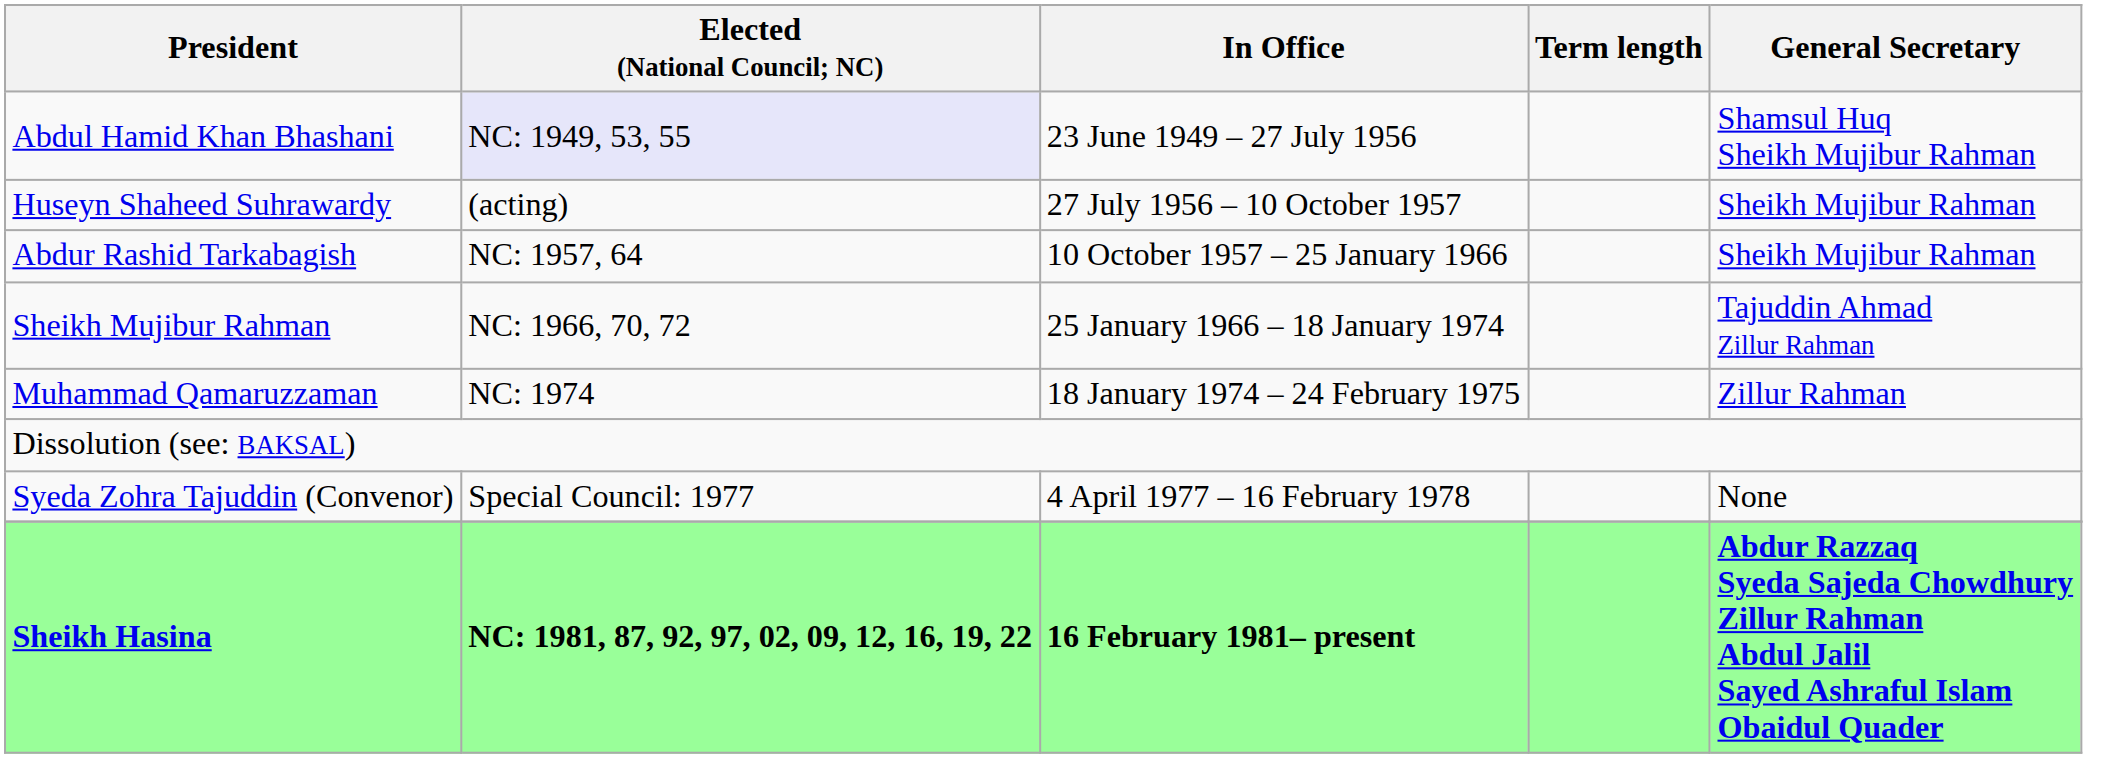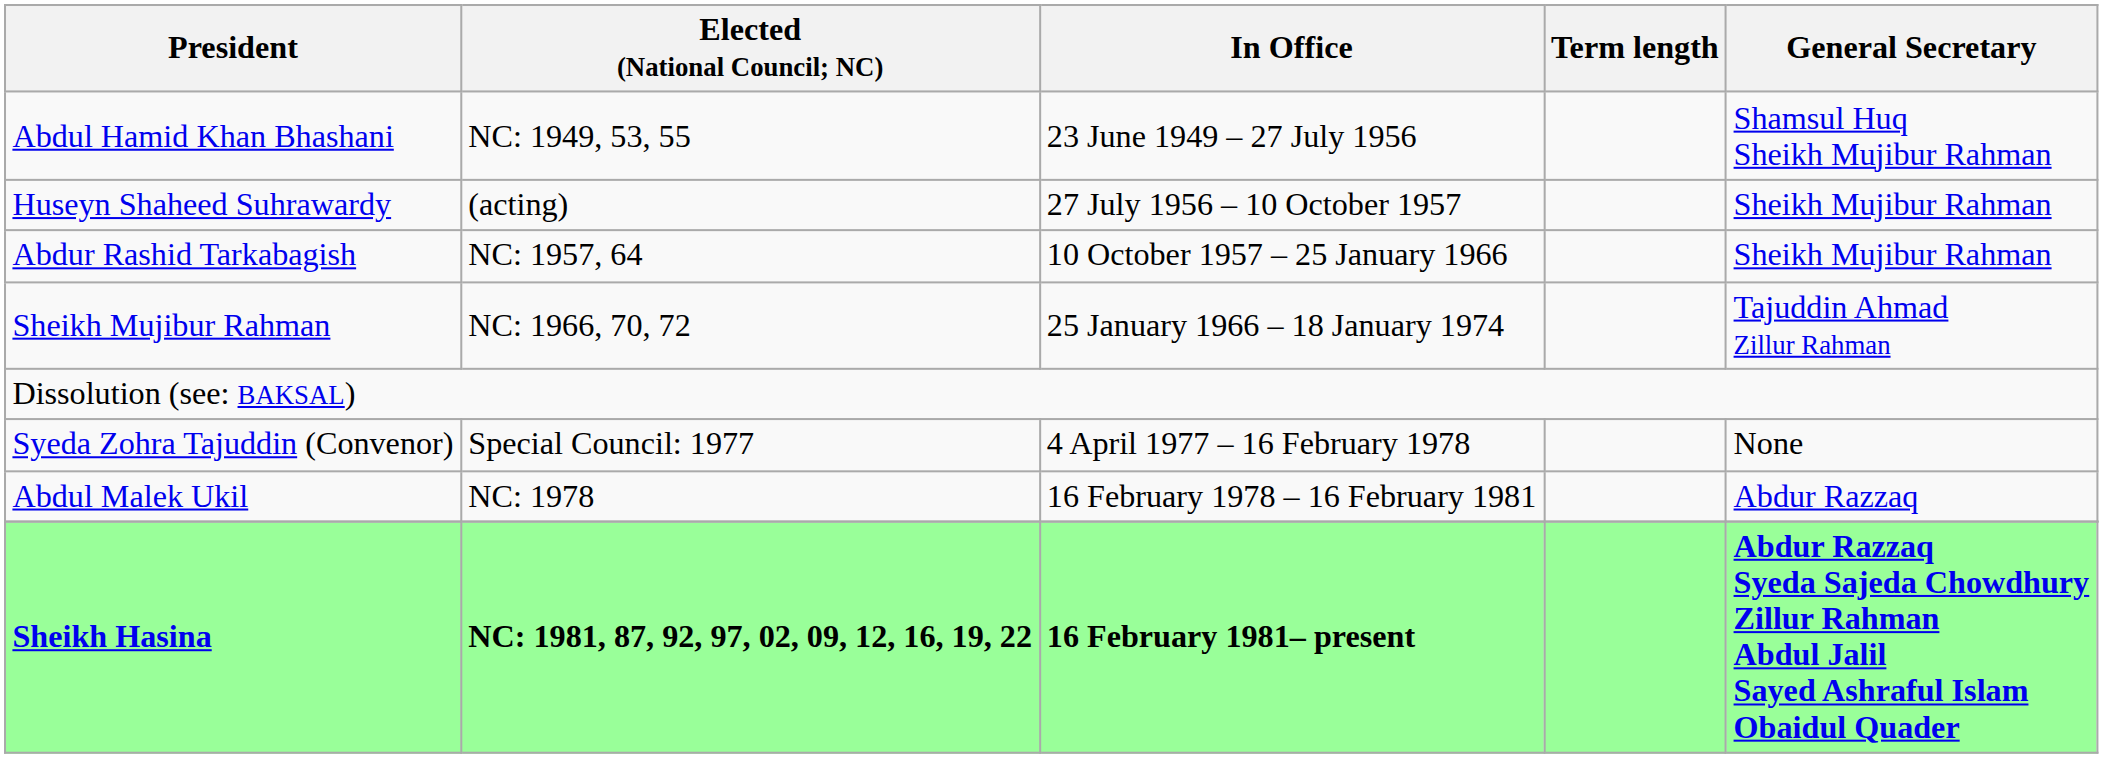Abdul Hamid Khan Bhashani | Elected (National Council; NC): lavender background -> no background
- row: Muhammad Qamaruzzaman | NC: 1974 | 18 January 1974 – 24 February 1975 | Zillur Rahman
+ row: Abdul Malek Ukil | NC: 1978 | 16 February 1978 – 16 February 1981 | Abdur Razzaq
